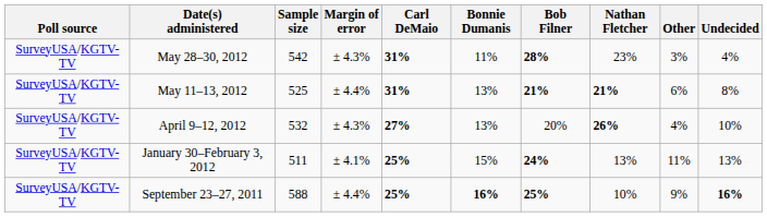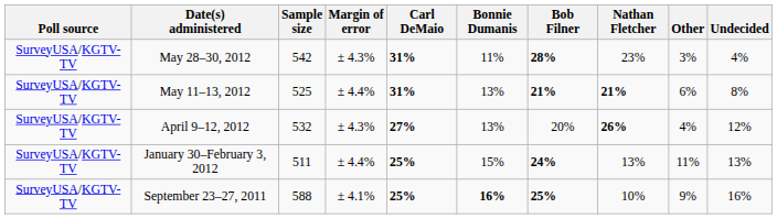April 9–12, 2012 | Undecided: 10% -> 12%
January 30–February 3, 2012 | Margin of error: ± 4.1% -> ± 4.4%
September 23–27, 2011 | Margin of error: ± 4.4% -> ± 4.1%
September 23–27, 2011 | Undecided: bold -> normal
